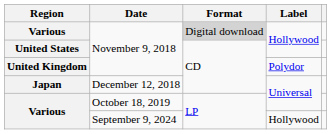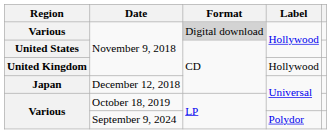United Kingdom | Label: Polydor -> Hollywood
Various / September 9, 2024 | Label: Hollywood -> Polydor
